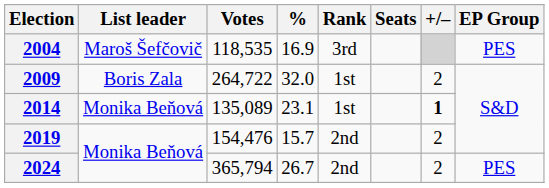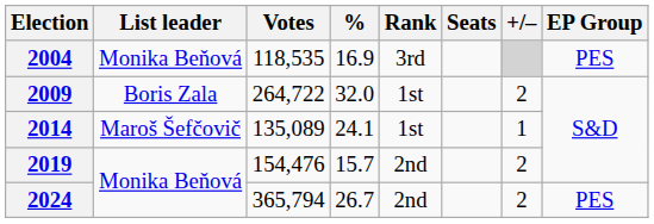2004 | List leader: Maroš Šefčovič -> Monika Beňová
2014 | List leader: Monika Beňová -> Maroš Šefčovič
2014 | %: 23.1 -> 24.1
2014 | +/–: bold -> normal
